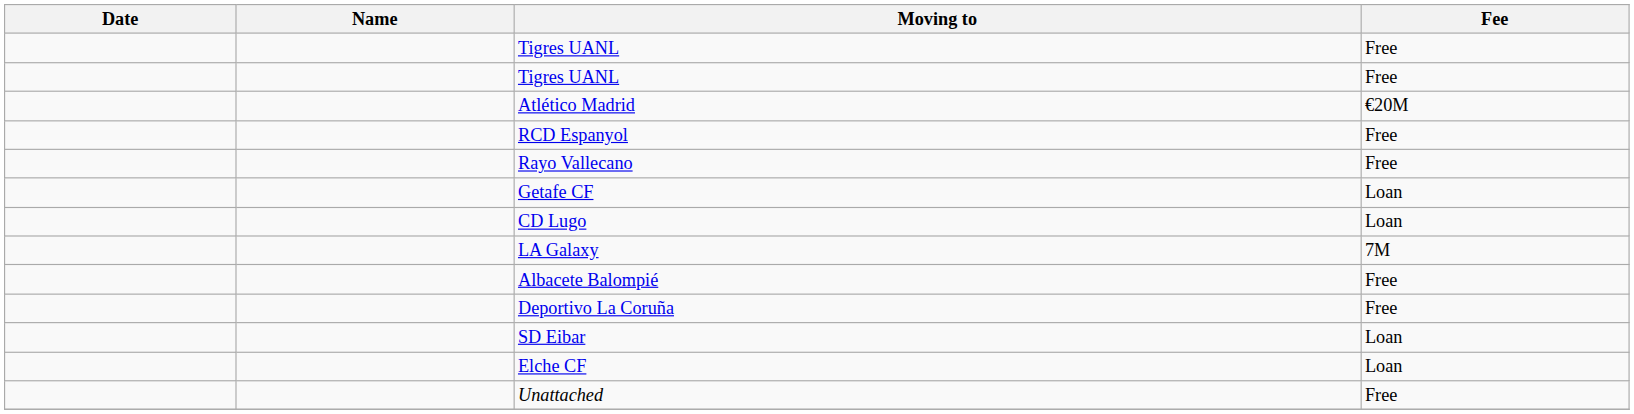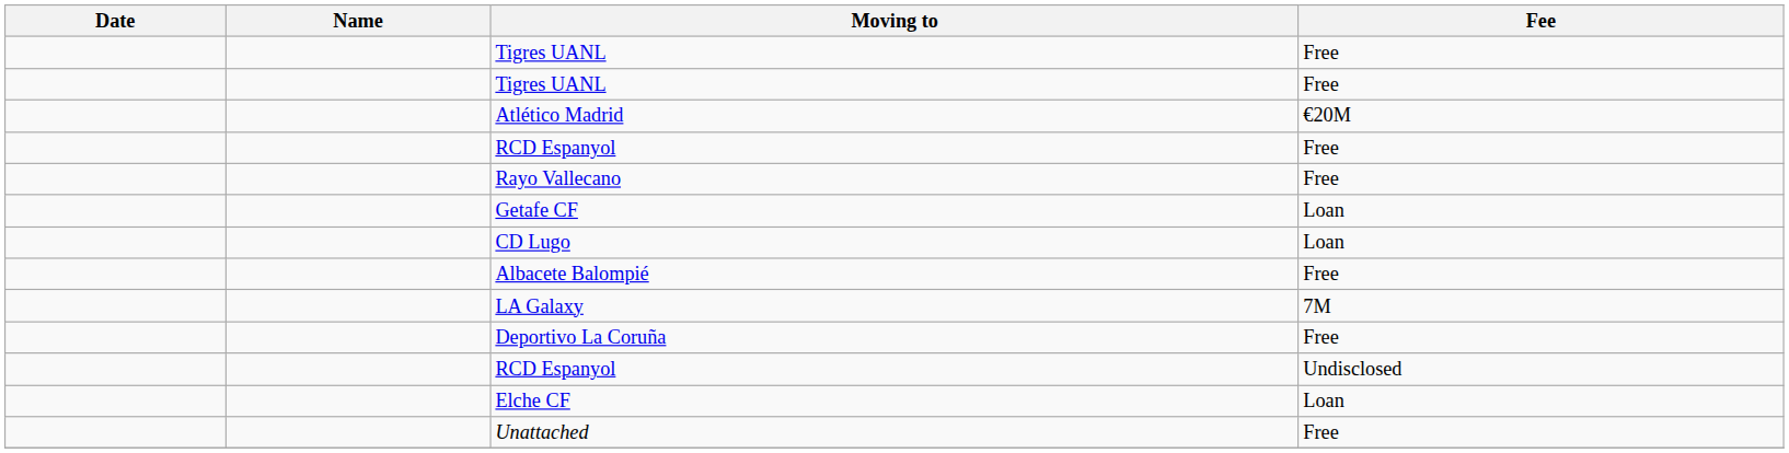rows swapped: Albacete Balompié <-> LA Galaxy
+ row: RCD Espanyol | Undisclosed
- row: SD Eibar | Loan
